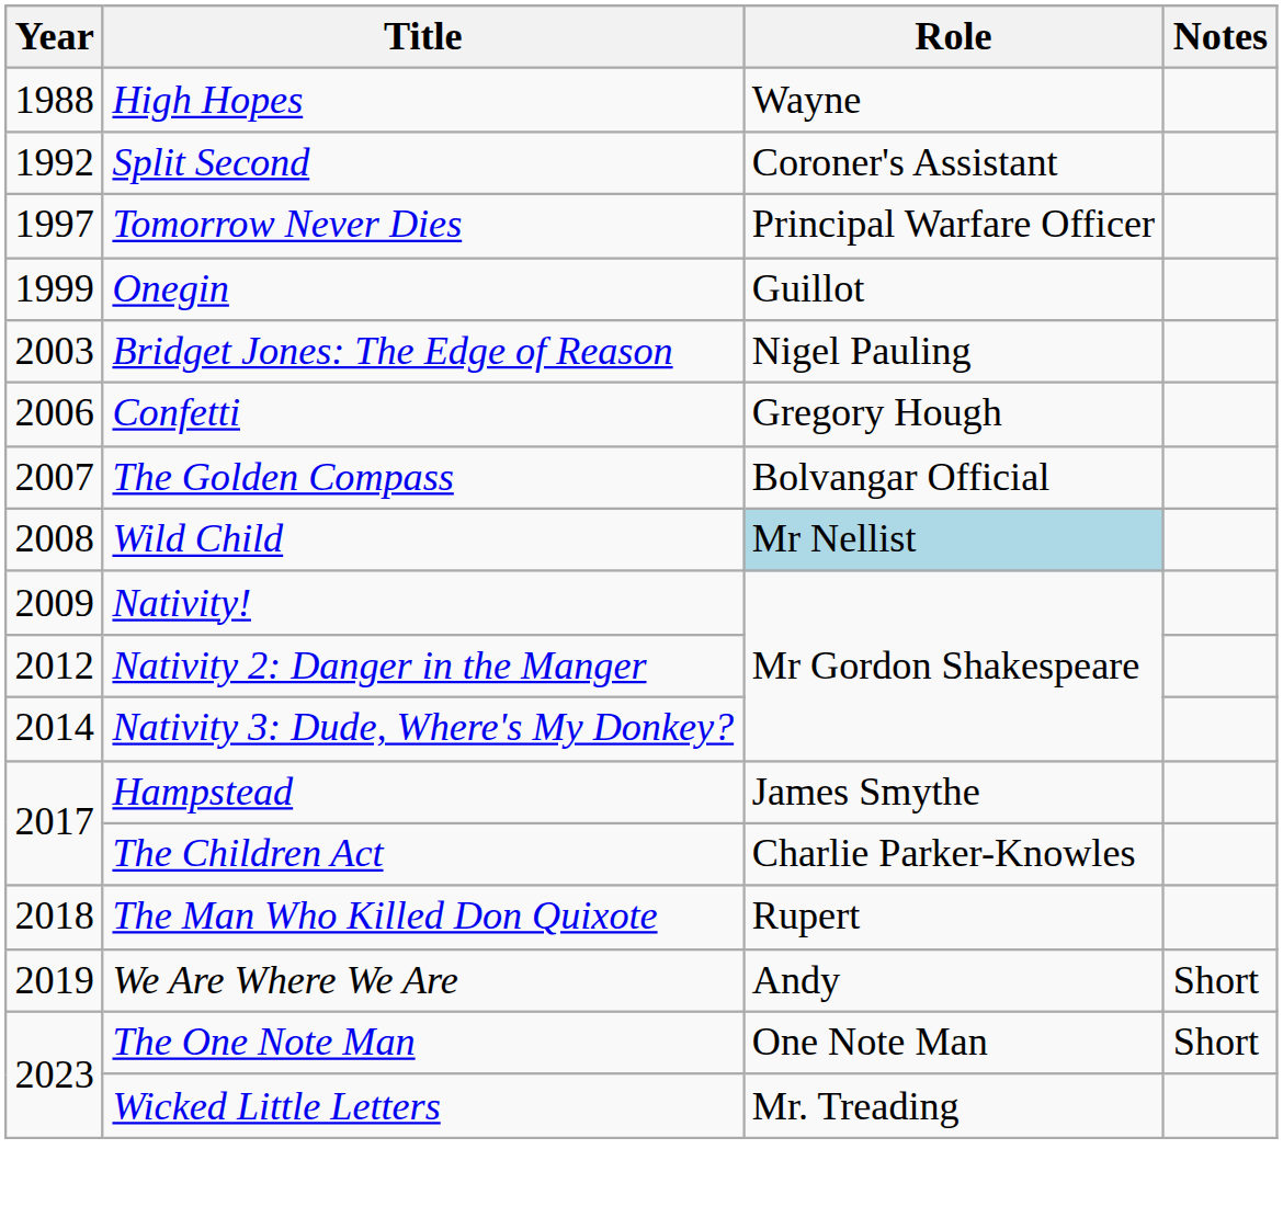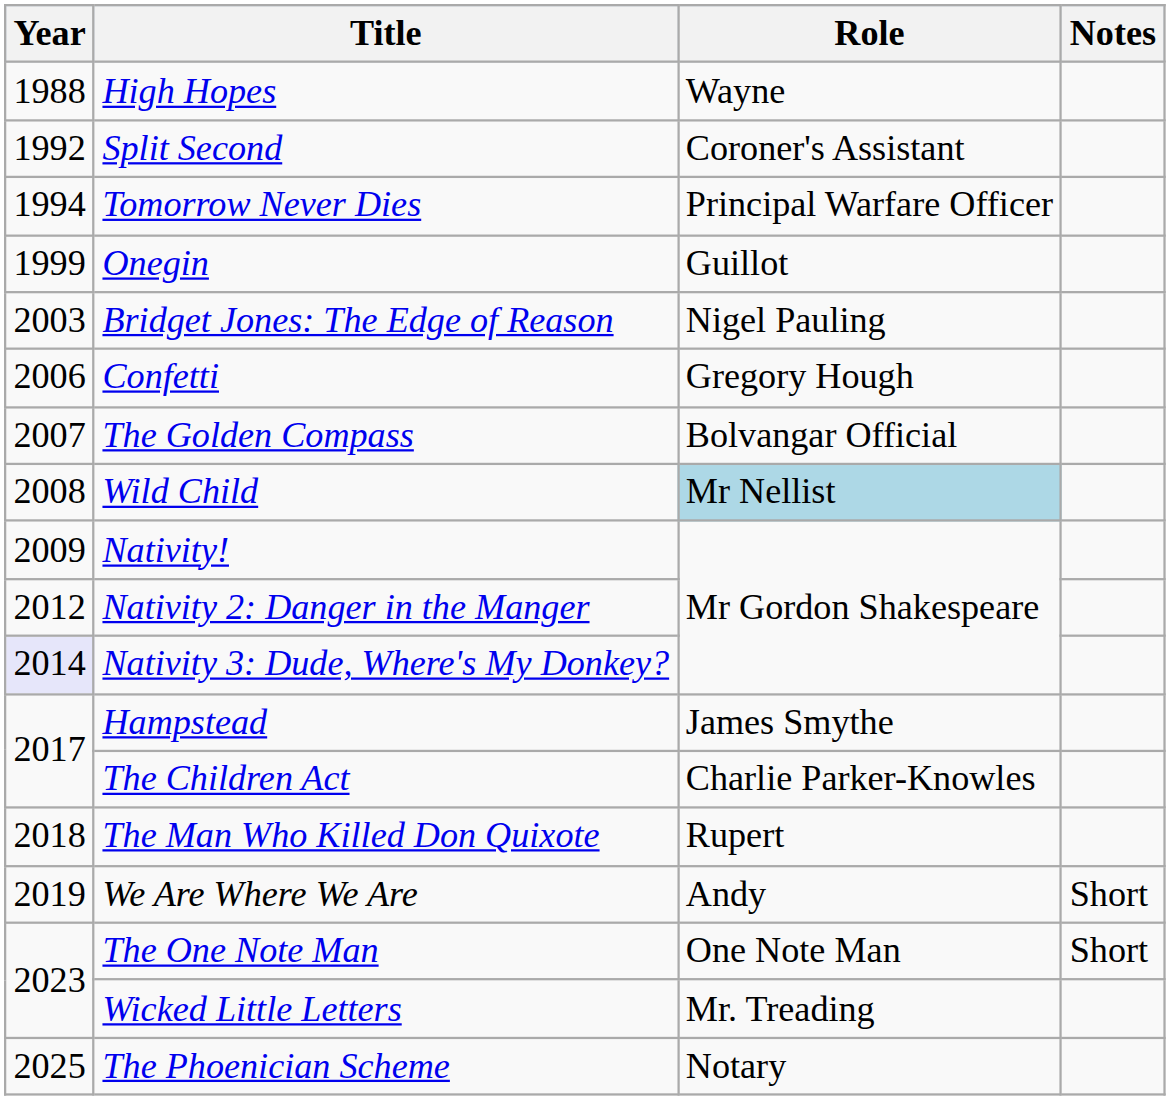Tomorrow Never Dies | Year: 1997 -> 1994
Nativity 3: Dude, Where's My Donkey? | Year: no background -> lavender background
+ row: 2025 | The Phoenician Scheme | Notary
